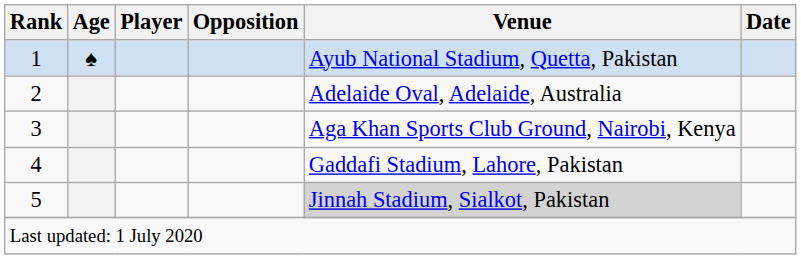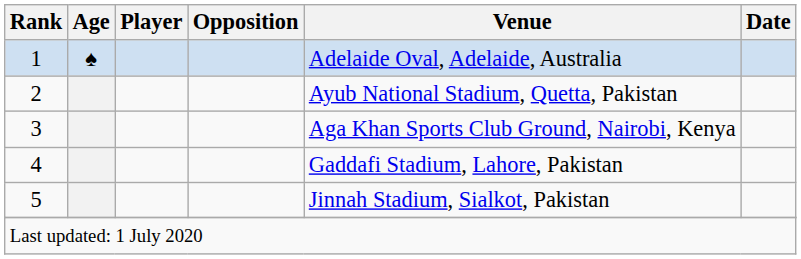1 | Venue: Ayub National Stadium, Quetta, Pakistan -> Adelaide Oval, Adelaide, Australia
2 | Venue: Adelaide Oval, Adelaide, Australia -> Ayub National Stadium, Quetta, Pakistan
5 | Venue: lightgrey background -> no background
